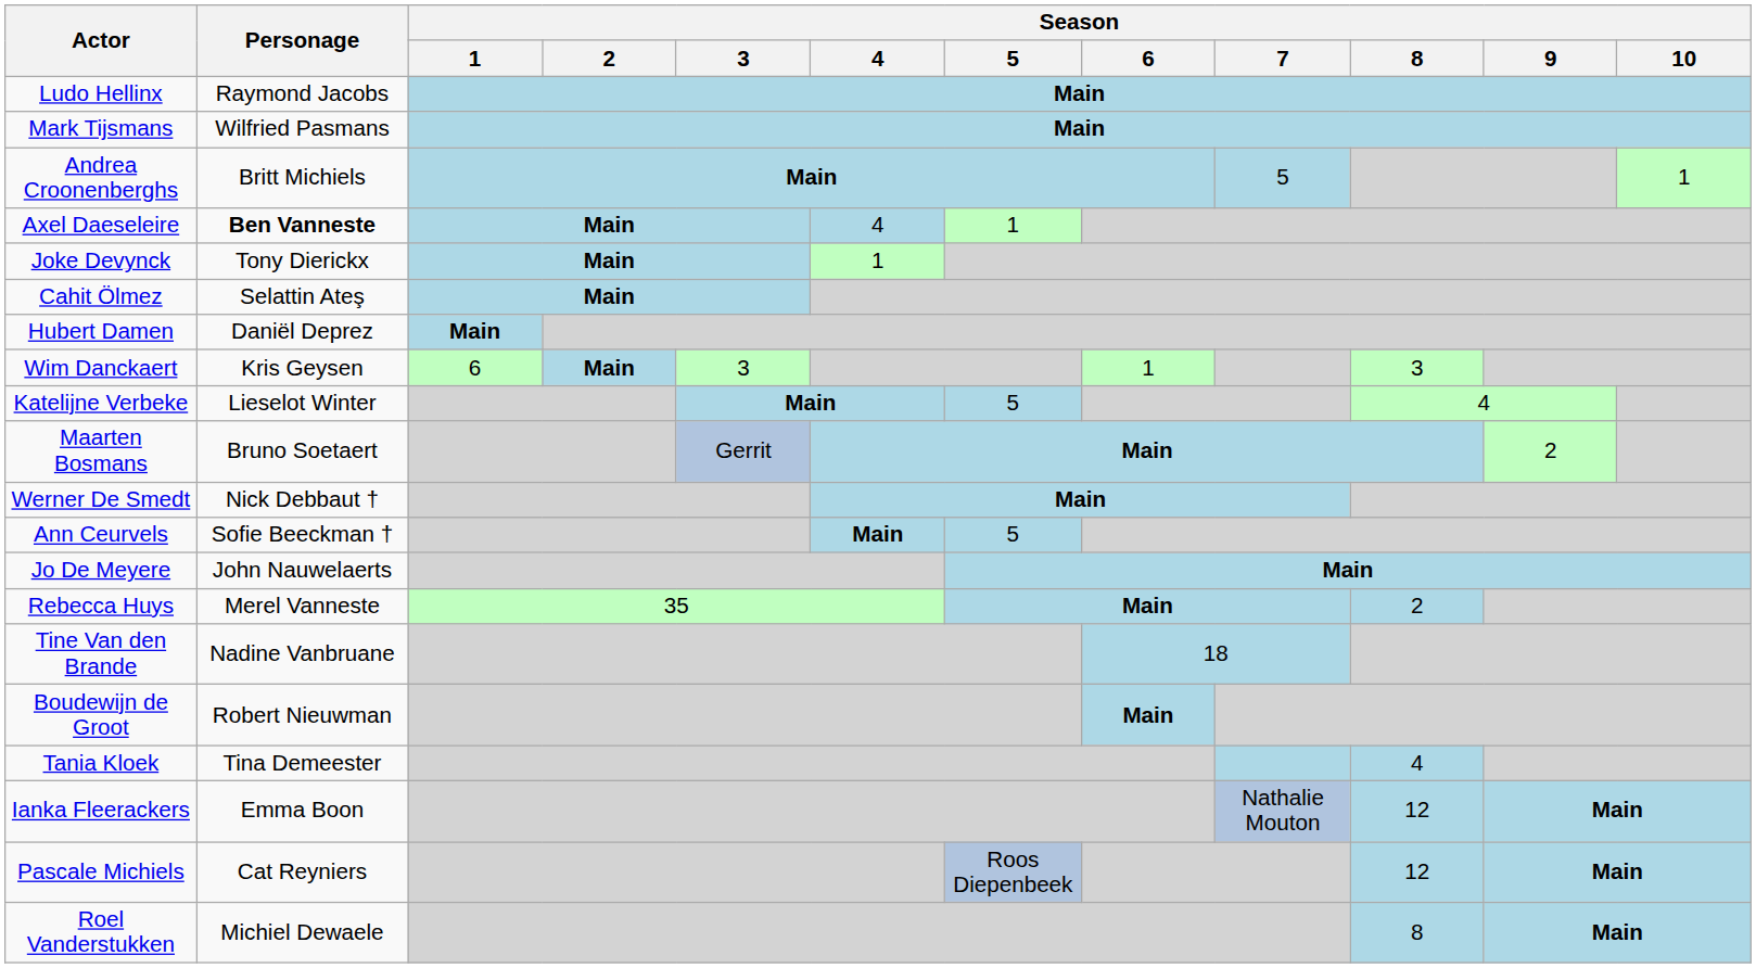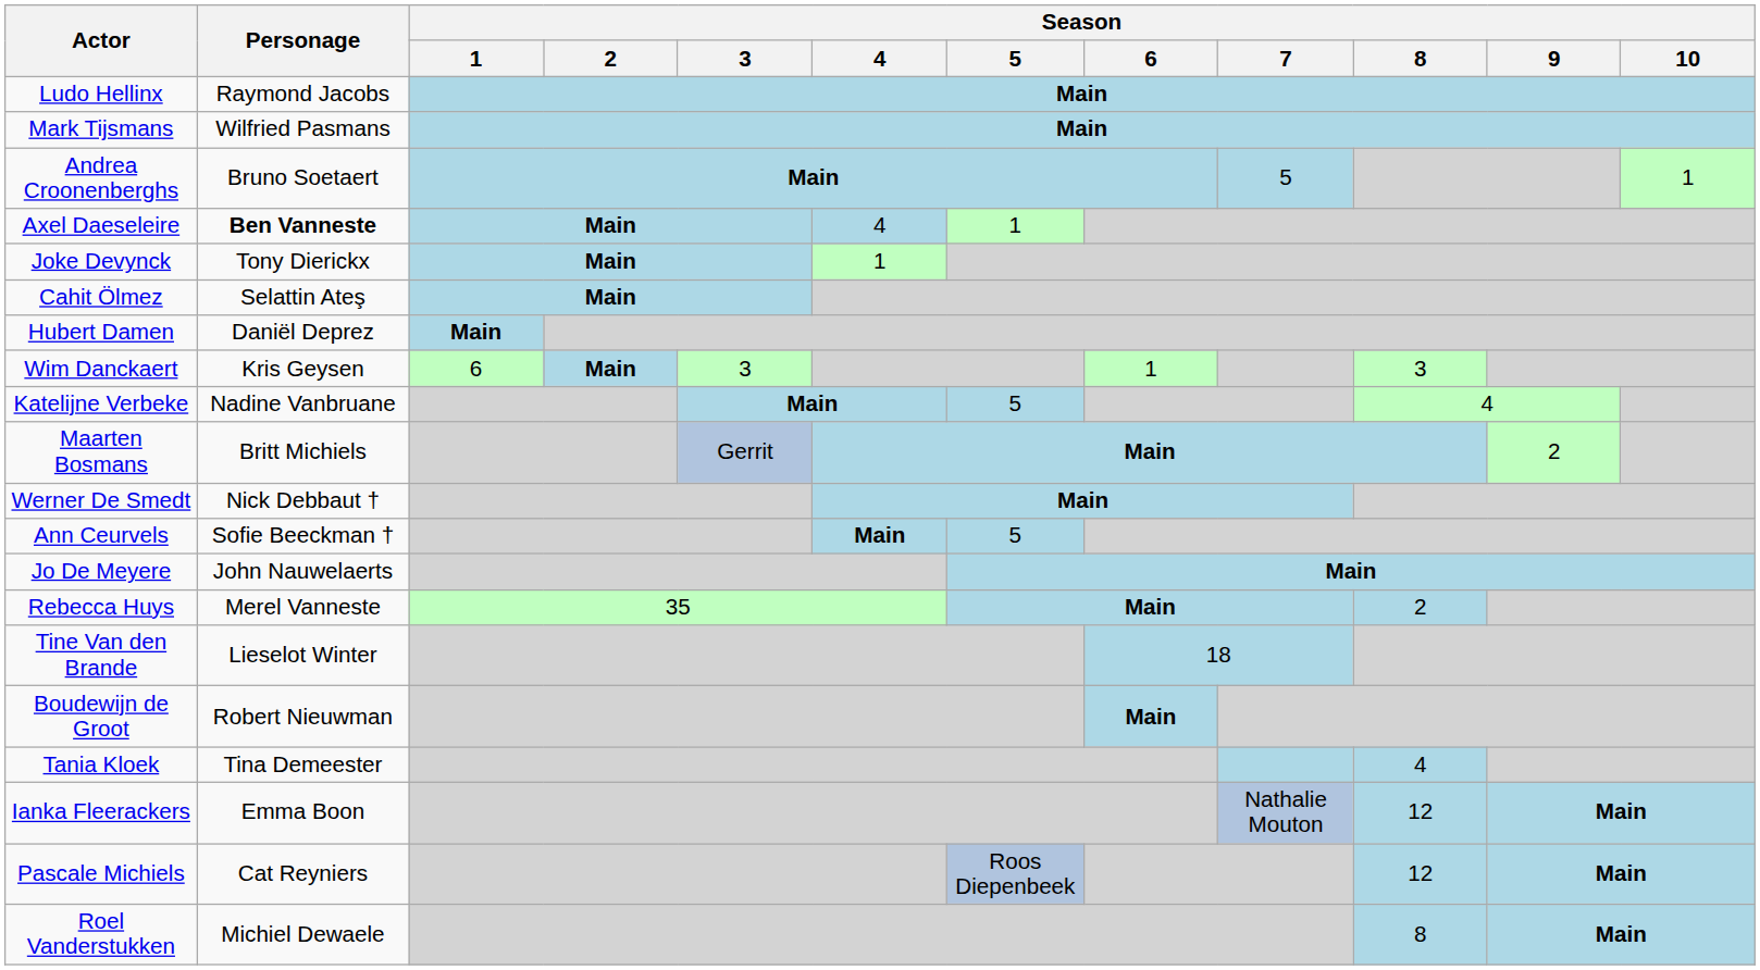Andrea Croonenberghs | Personage: Britt Michiels -> Bruno Soetaert
Katelijne Verbeke | Personage: Lieselot Winter -> Nadine Vanbruane
Maarten Bosmans | Personage: Bruno Soetaert -> Britt Michiels
Tine Van den Brande | Personage: Nadine Vanbruane -> Lieselot Winter
